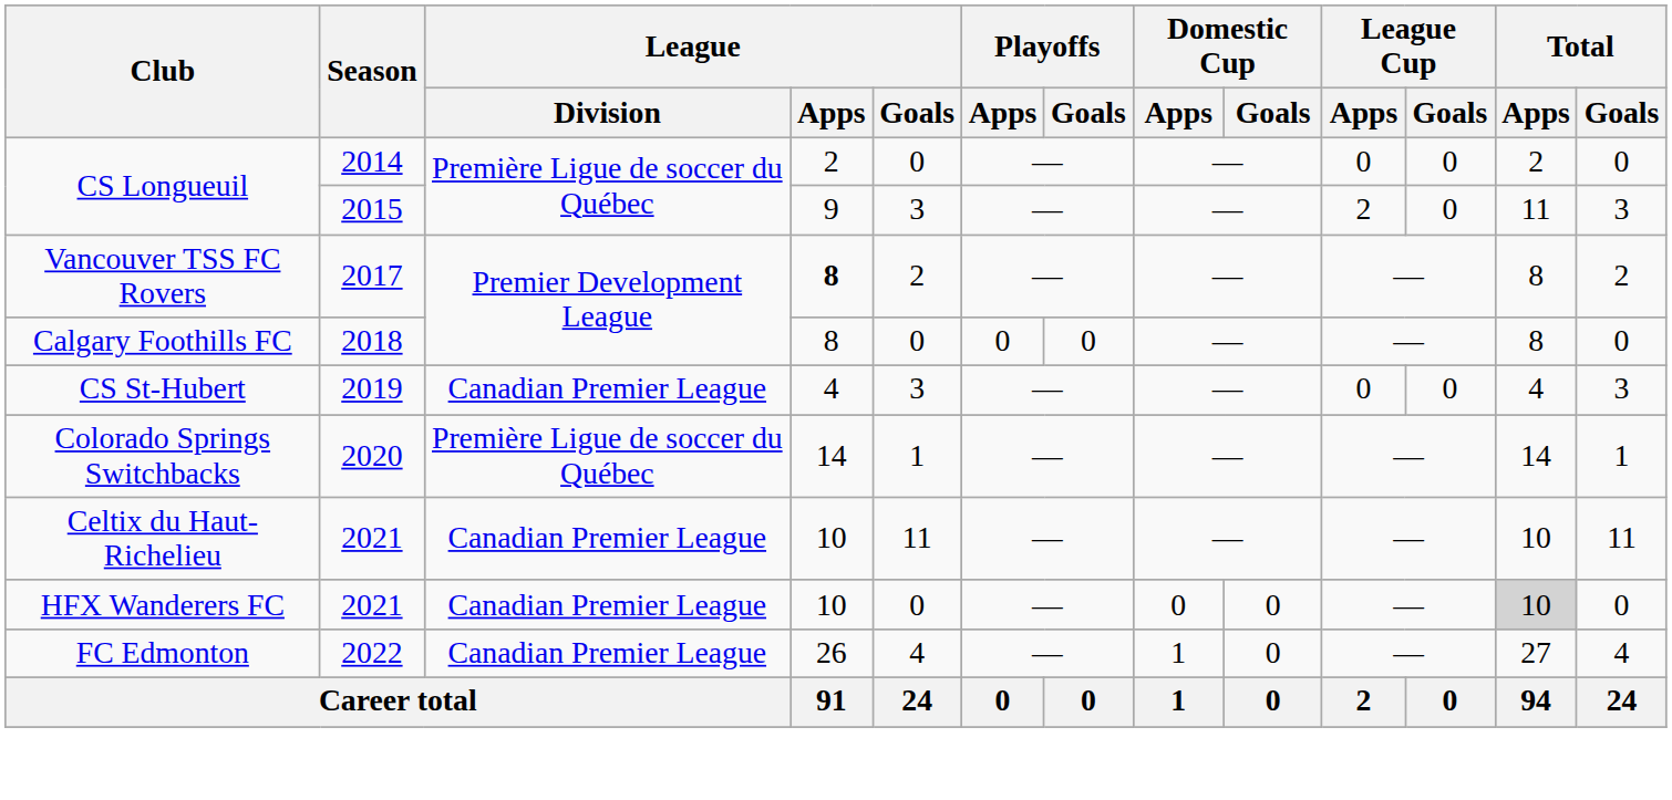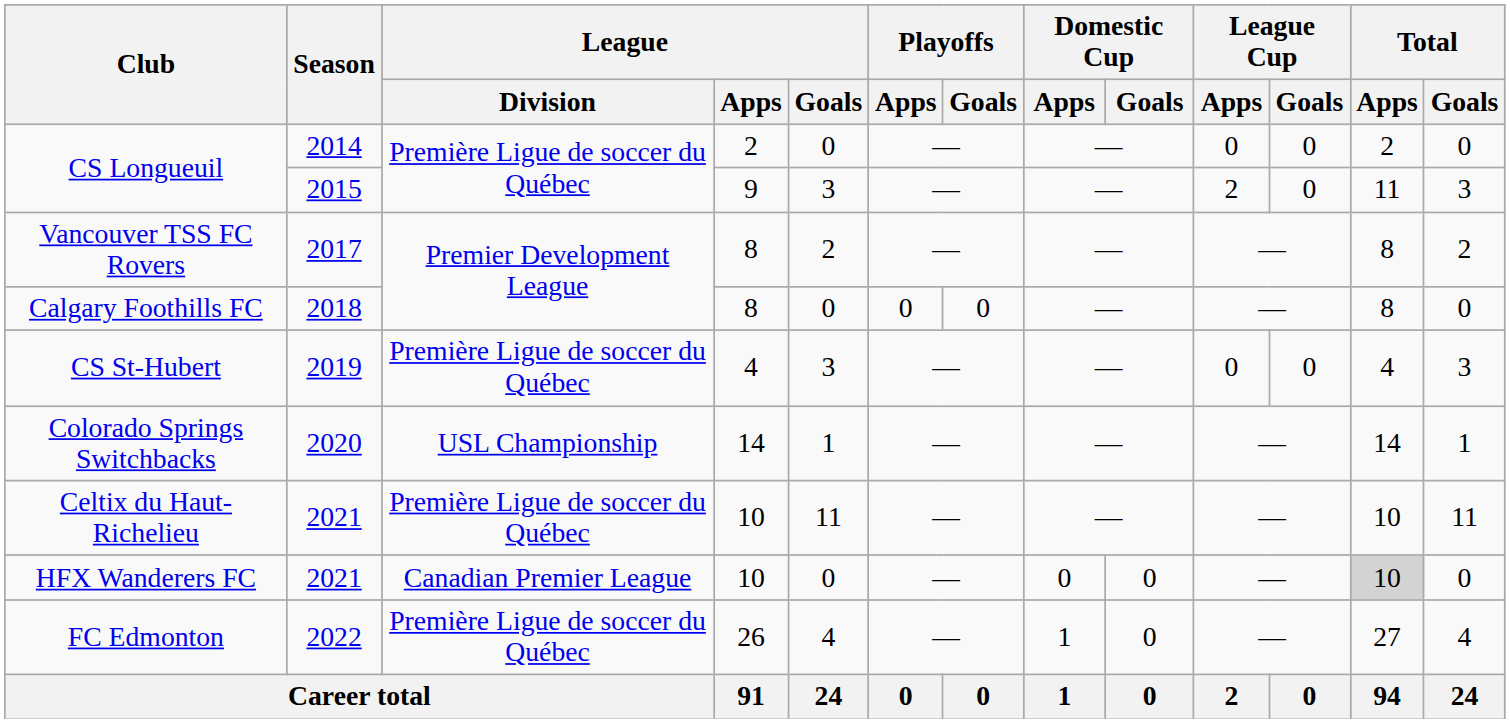Vancouver TSS FC Rovers | League / Apps: bold -> normal
CS St-Hubert | League / Division: Canadian Premier League -> Première Ligue de soccer du Québec
Colorado Springs Switchbacks | League / Division: Première Ligue de soccer du Québec -> USL Championship
Celtix du Haut-Richelieu | League / Division: Canadian Premier League -> Première Ligue de soccer du Québec
FC Edmonton | League / Division: Canadian Premier League -> Première Ligue de soccer du Québec
